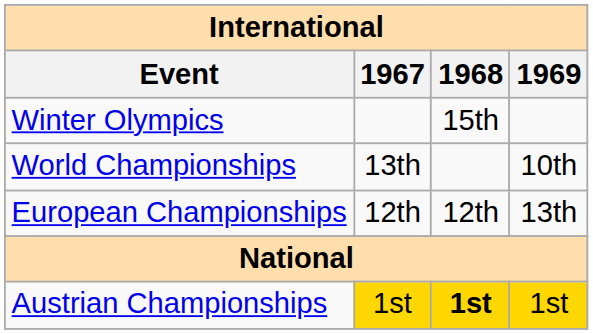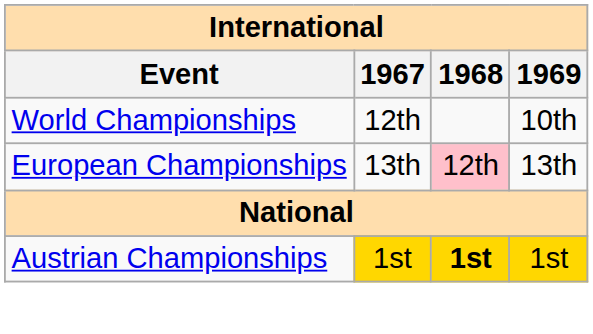- row: Winter Olympics | 15th
World Championships | 1967: 13th -> 12th
European Championships | 1967: 12th -> 13th
European Championships | 1968: no background -> pink background
